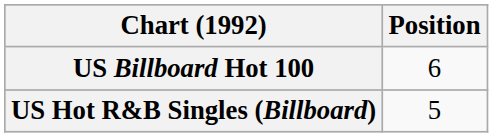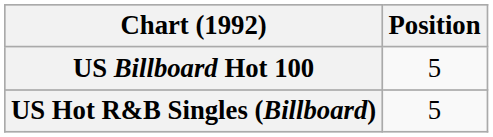US Billboard Hot 100 | Position: 6 -> 5
